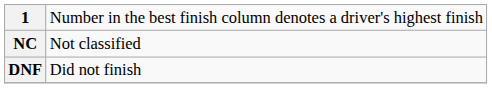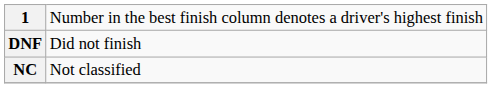rows swapped: DNF <-> NC
